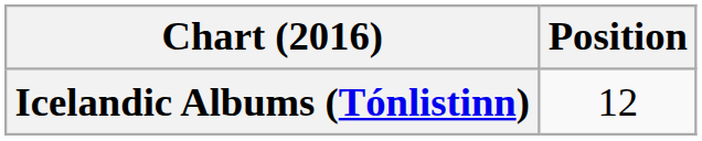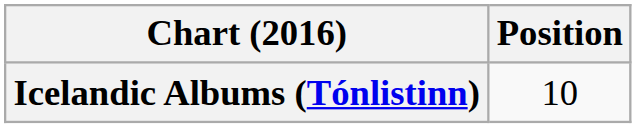Icelandic Albums (Tónlistinn) | Position: 12 -> 10
